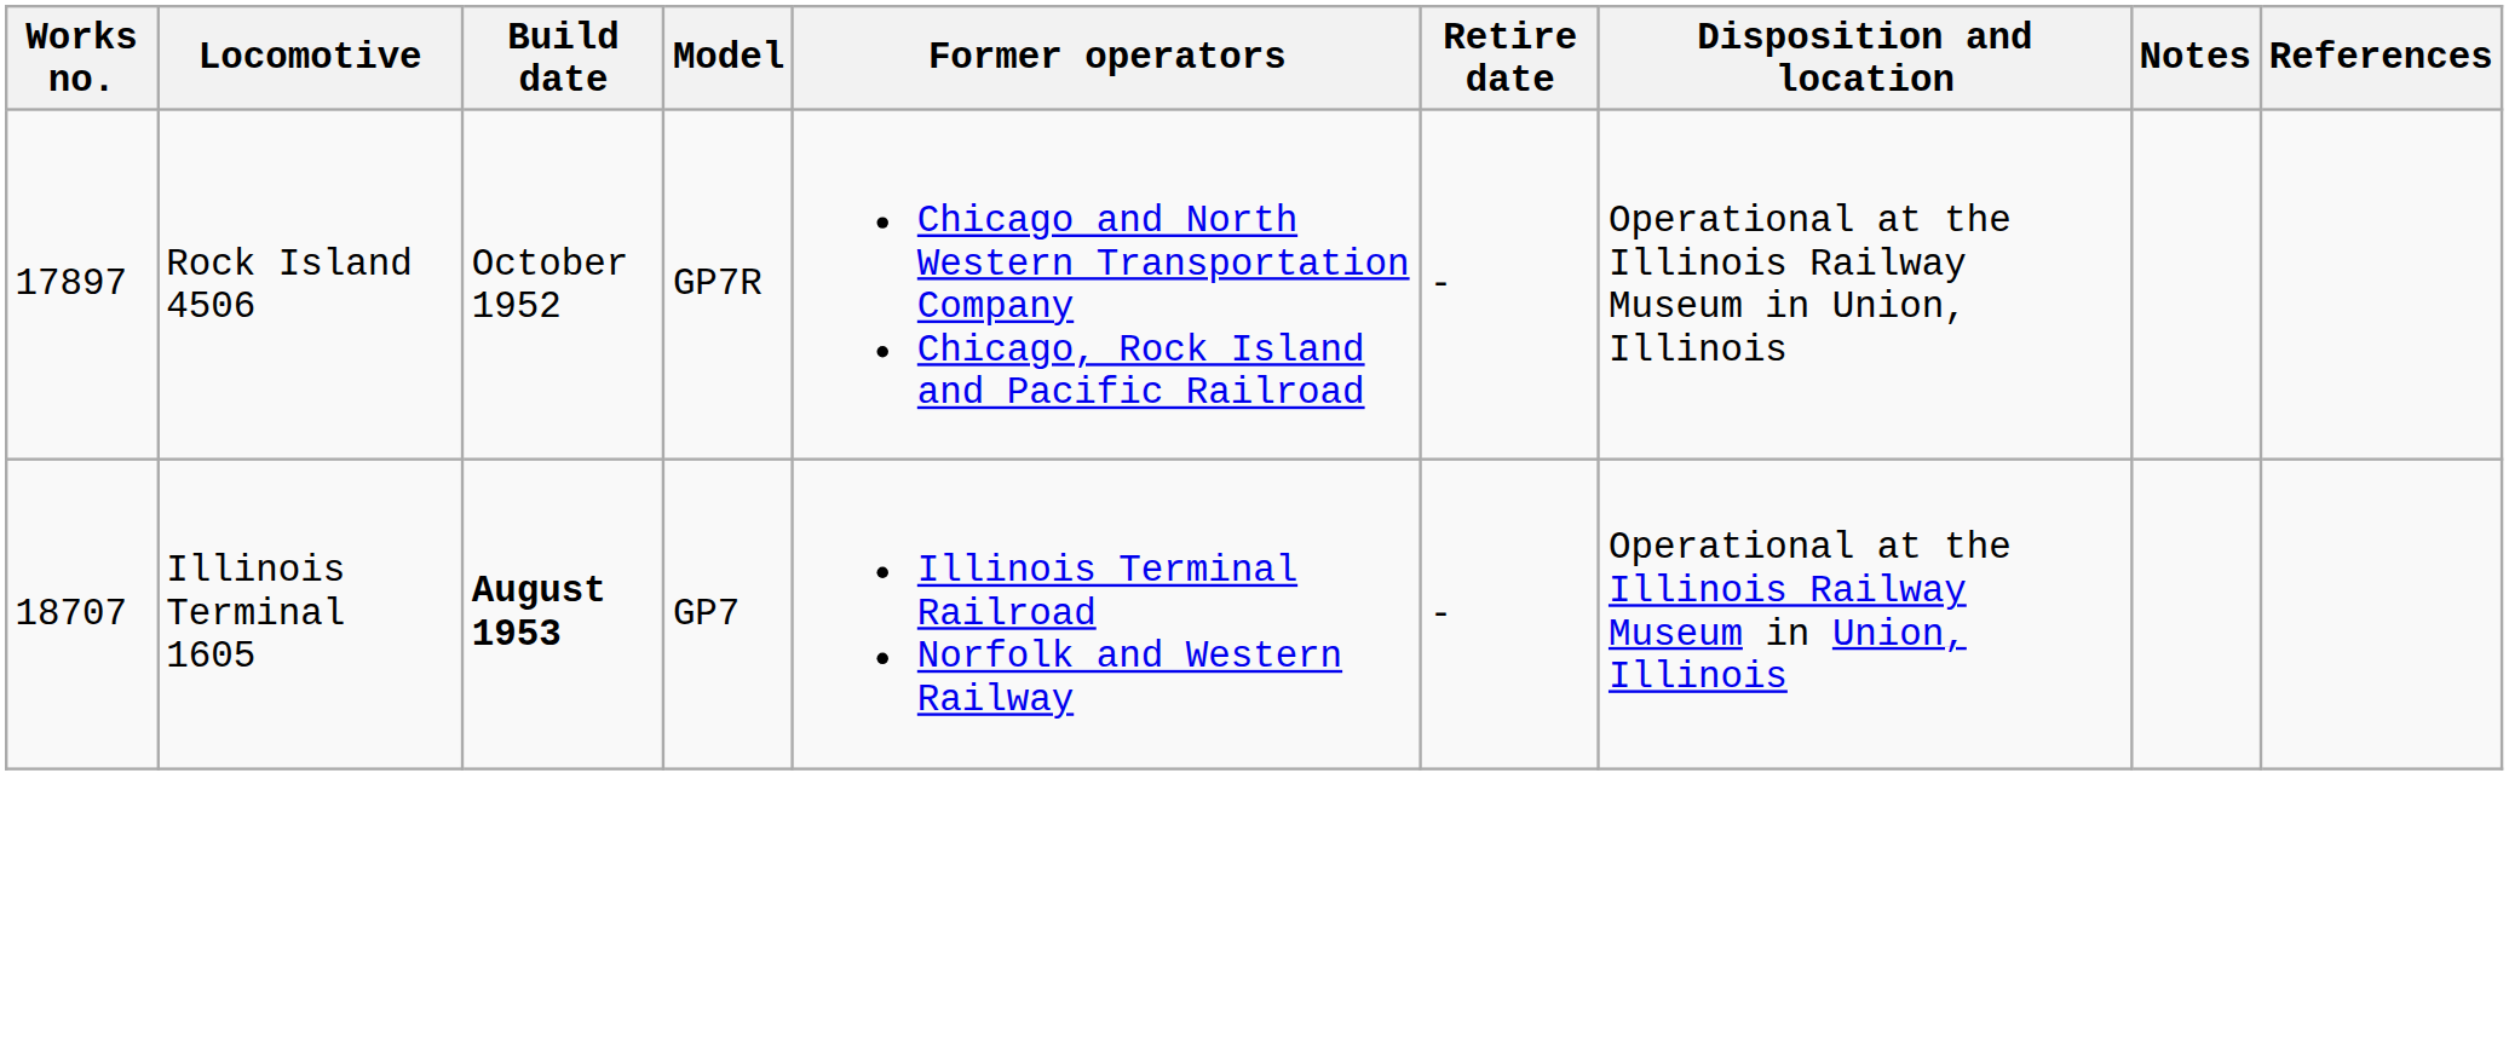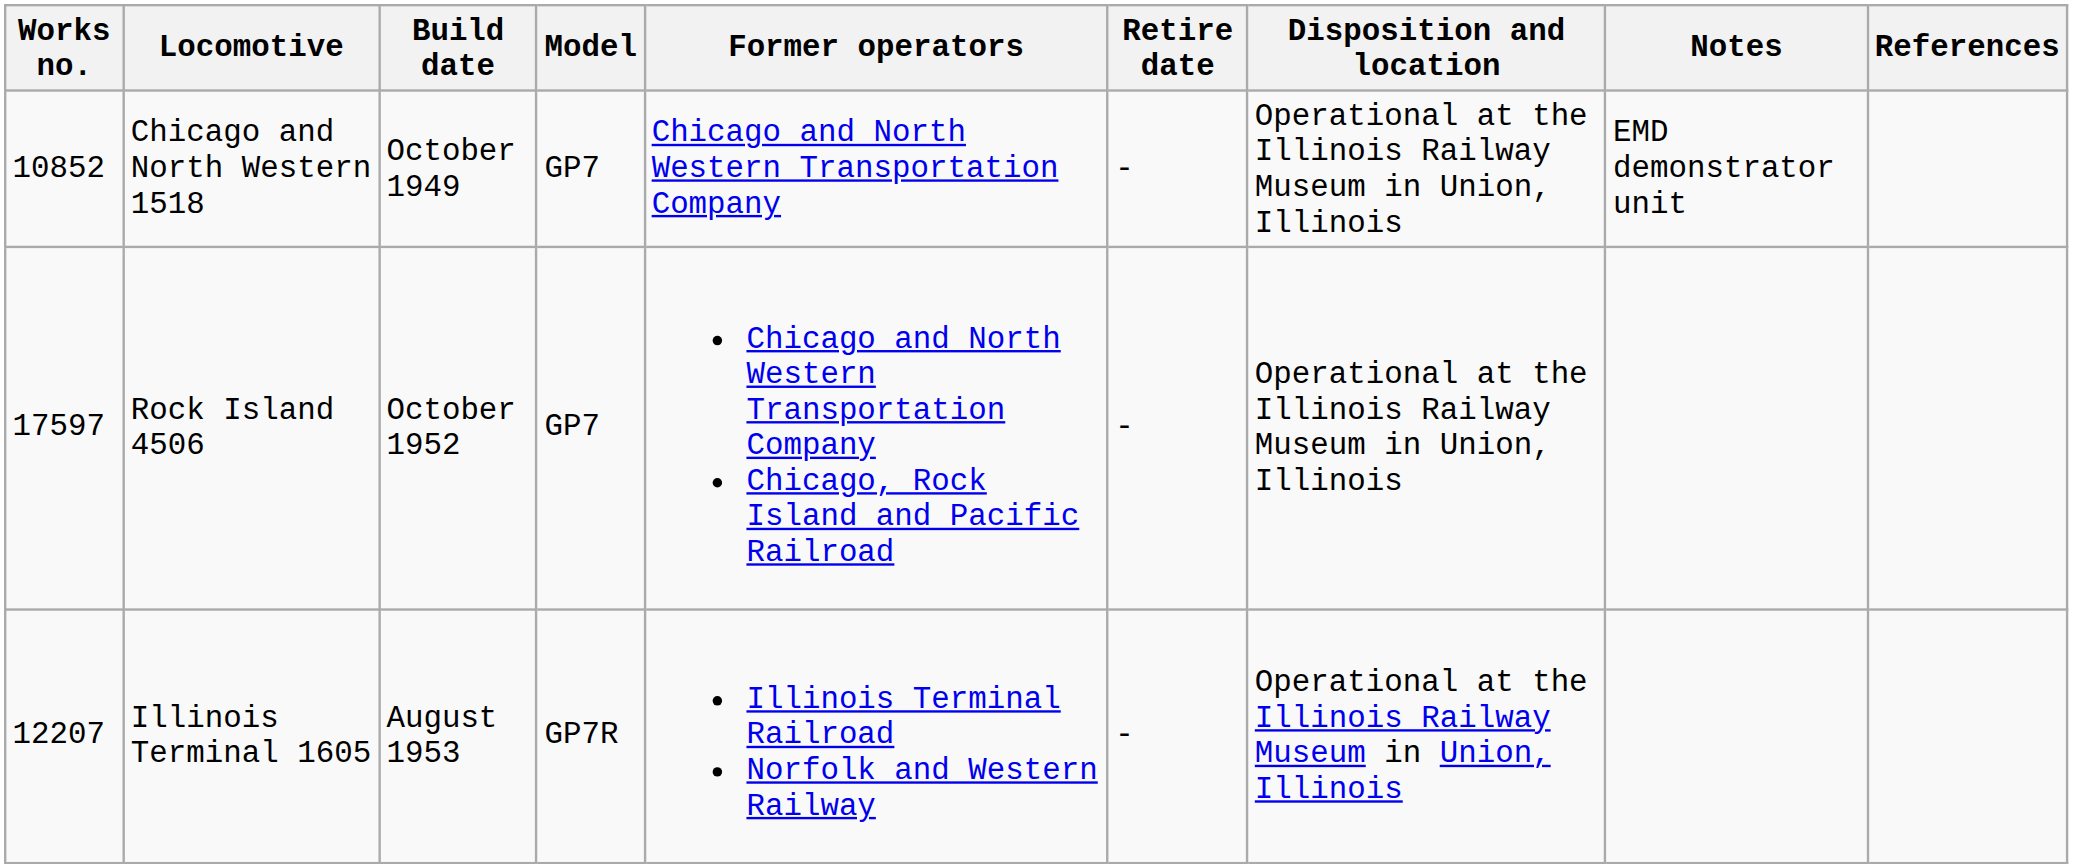+ row: 10852 | Chicago and North Western 1518 | October 1949 | GP7 | Chicago and North Western Transportation Company | - | Operational at the Illinois Railway Museum in Union, Illinois | EMD demonstrator unit
Rock Island 4506 | Works no.: 17897 -> 17597
Rock Island 4506 | Model: GP7R -> GP7
Illinois Terminal 1605 | Works no.: 18707 -> 12207
Illinois Terminal 1605 | Build date: bold -> normal
Illinois Terminal 1605 | Model: GP7 -> GP7R
